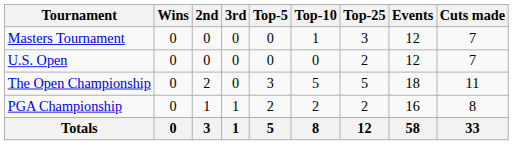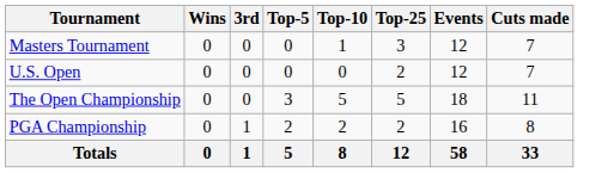- column: 2nd | 0 | 0 | 2 | 1 | 3
